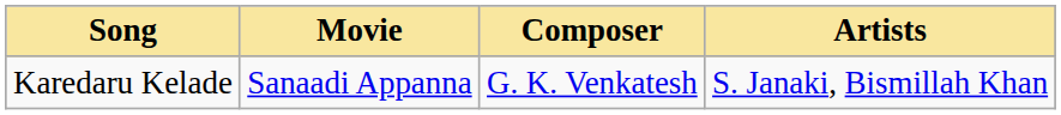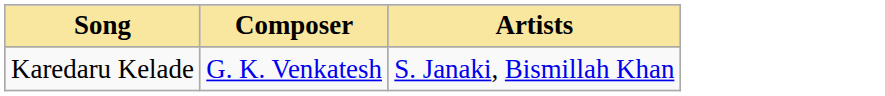- column: Movie | Sanaadi Appanna
